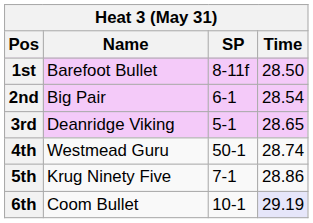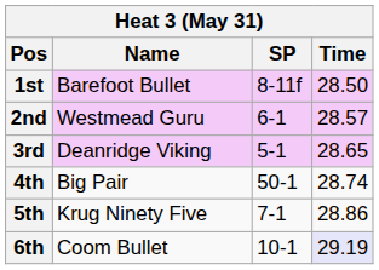2nd | Name: Big Pair -> Westmead Guru
2nd | Time: 28.54 -> 28.57
4th | Name: Westmead Guru -> Big Pair
